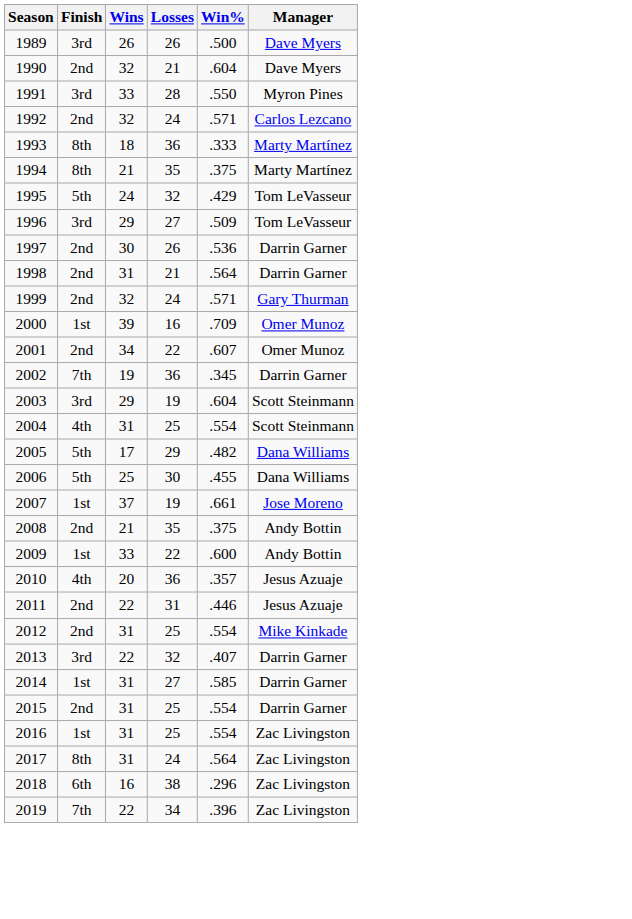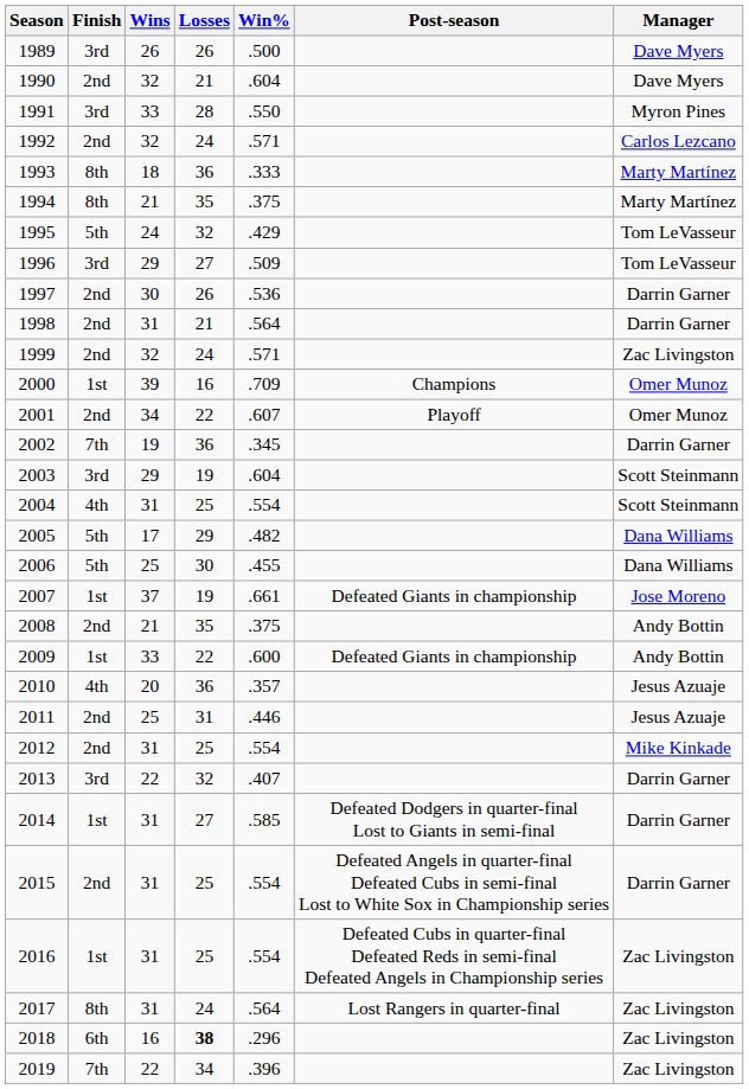+ column: Post-season | Champions | Playoff | Defeated Giants in championship | Defeated Giants in championship | Defeated Dodgers in quarter-final Lost to Giants in semi-final | Defeated Angels in quarter-final Defeated Cubs in semi-final Lost to White Sox in Championship series | Defeated Cubs in quarter-final Defeated Reds in semi-final Defeated Angels in Championship series | Lost Rangers in quarter-final
1999 | Manager: Gary Thurman -> Zac Livingston
2011 | Wins: 22 -> 25
2018 | Losses: normal -> bold
